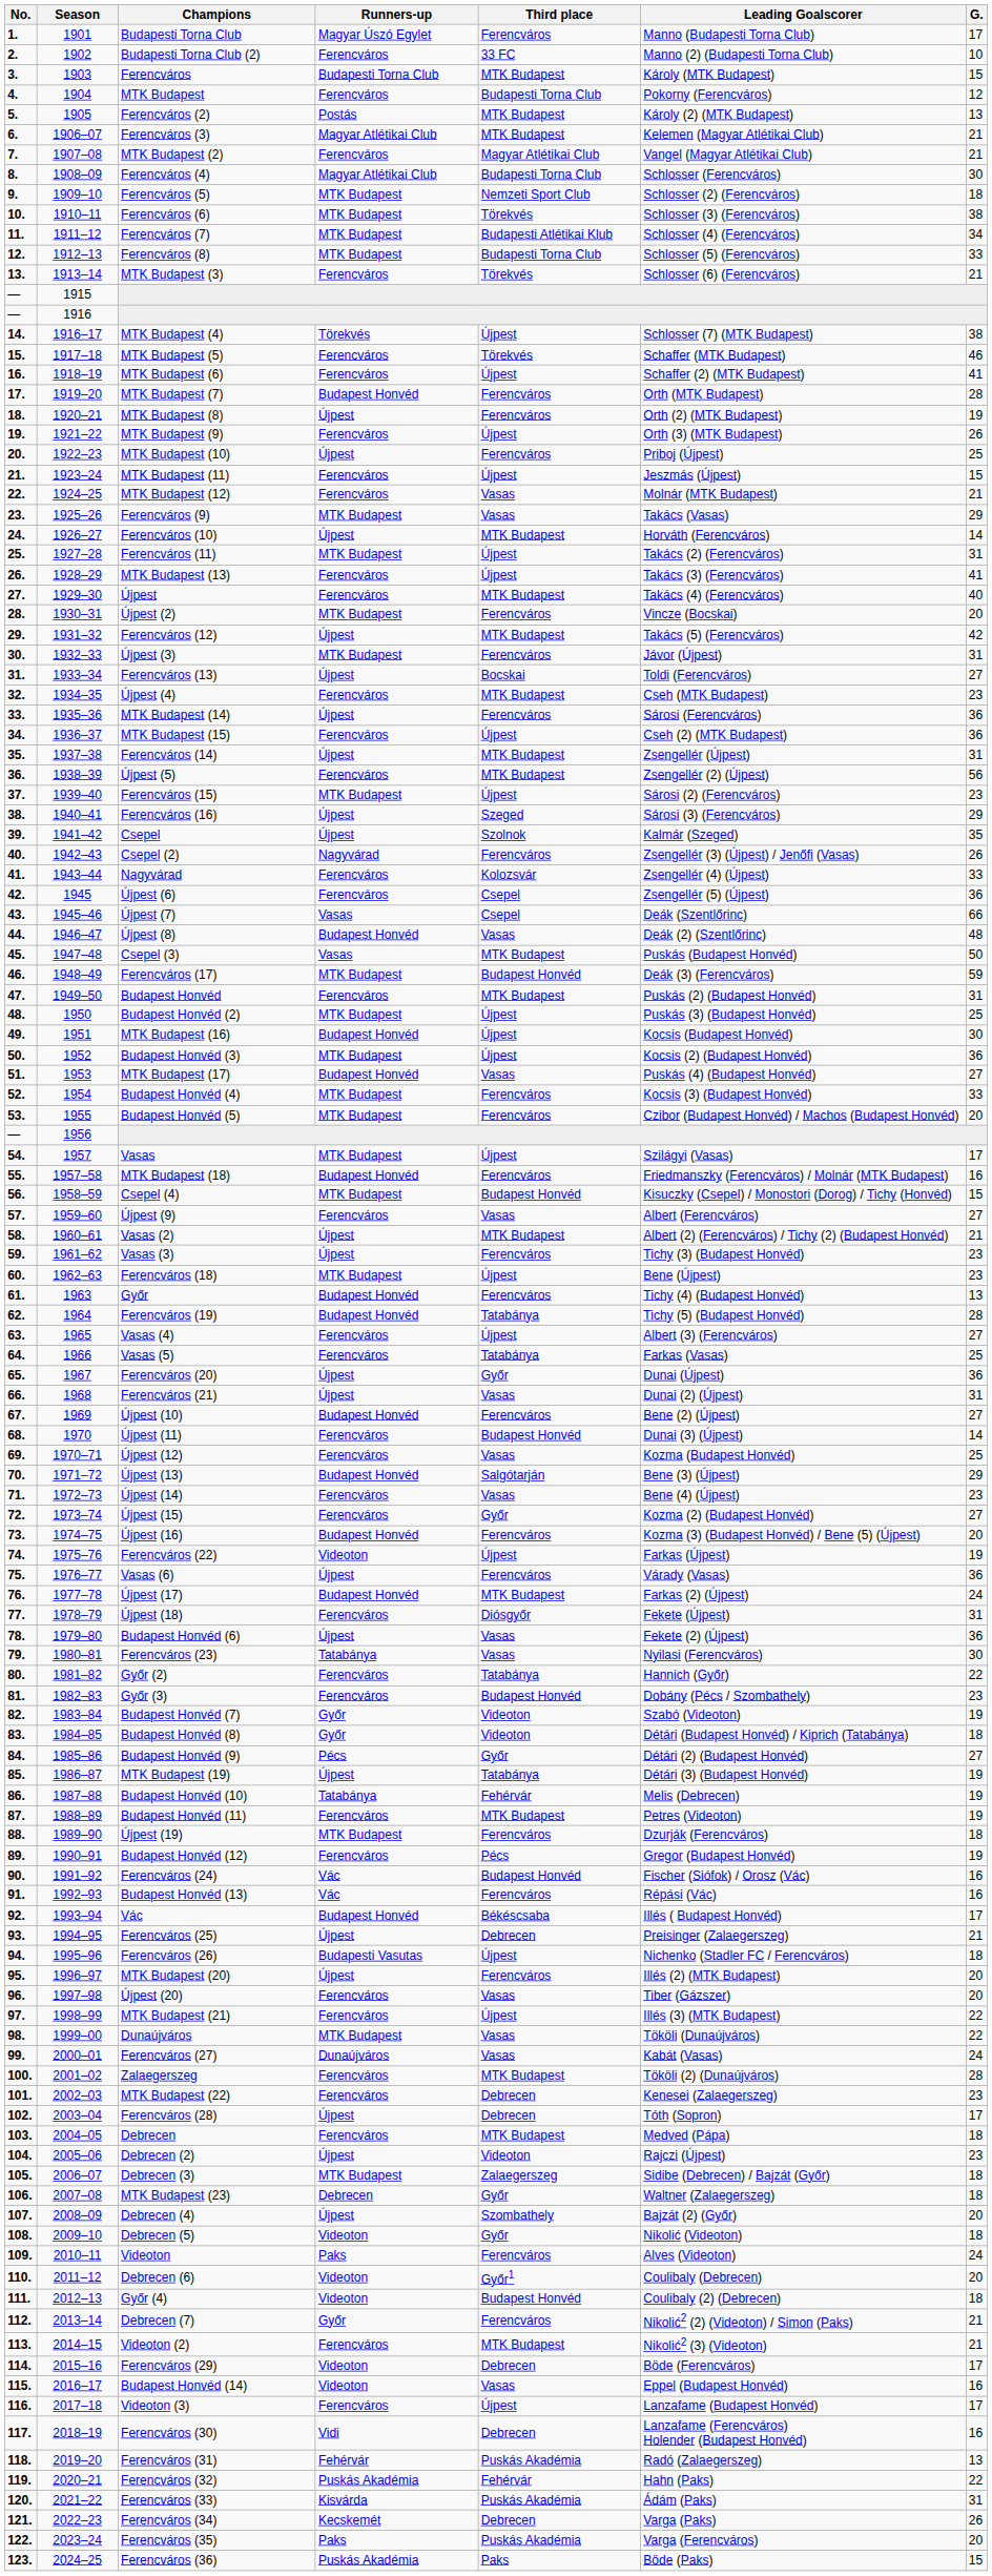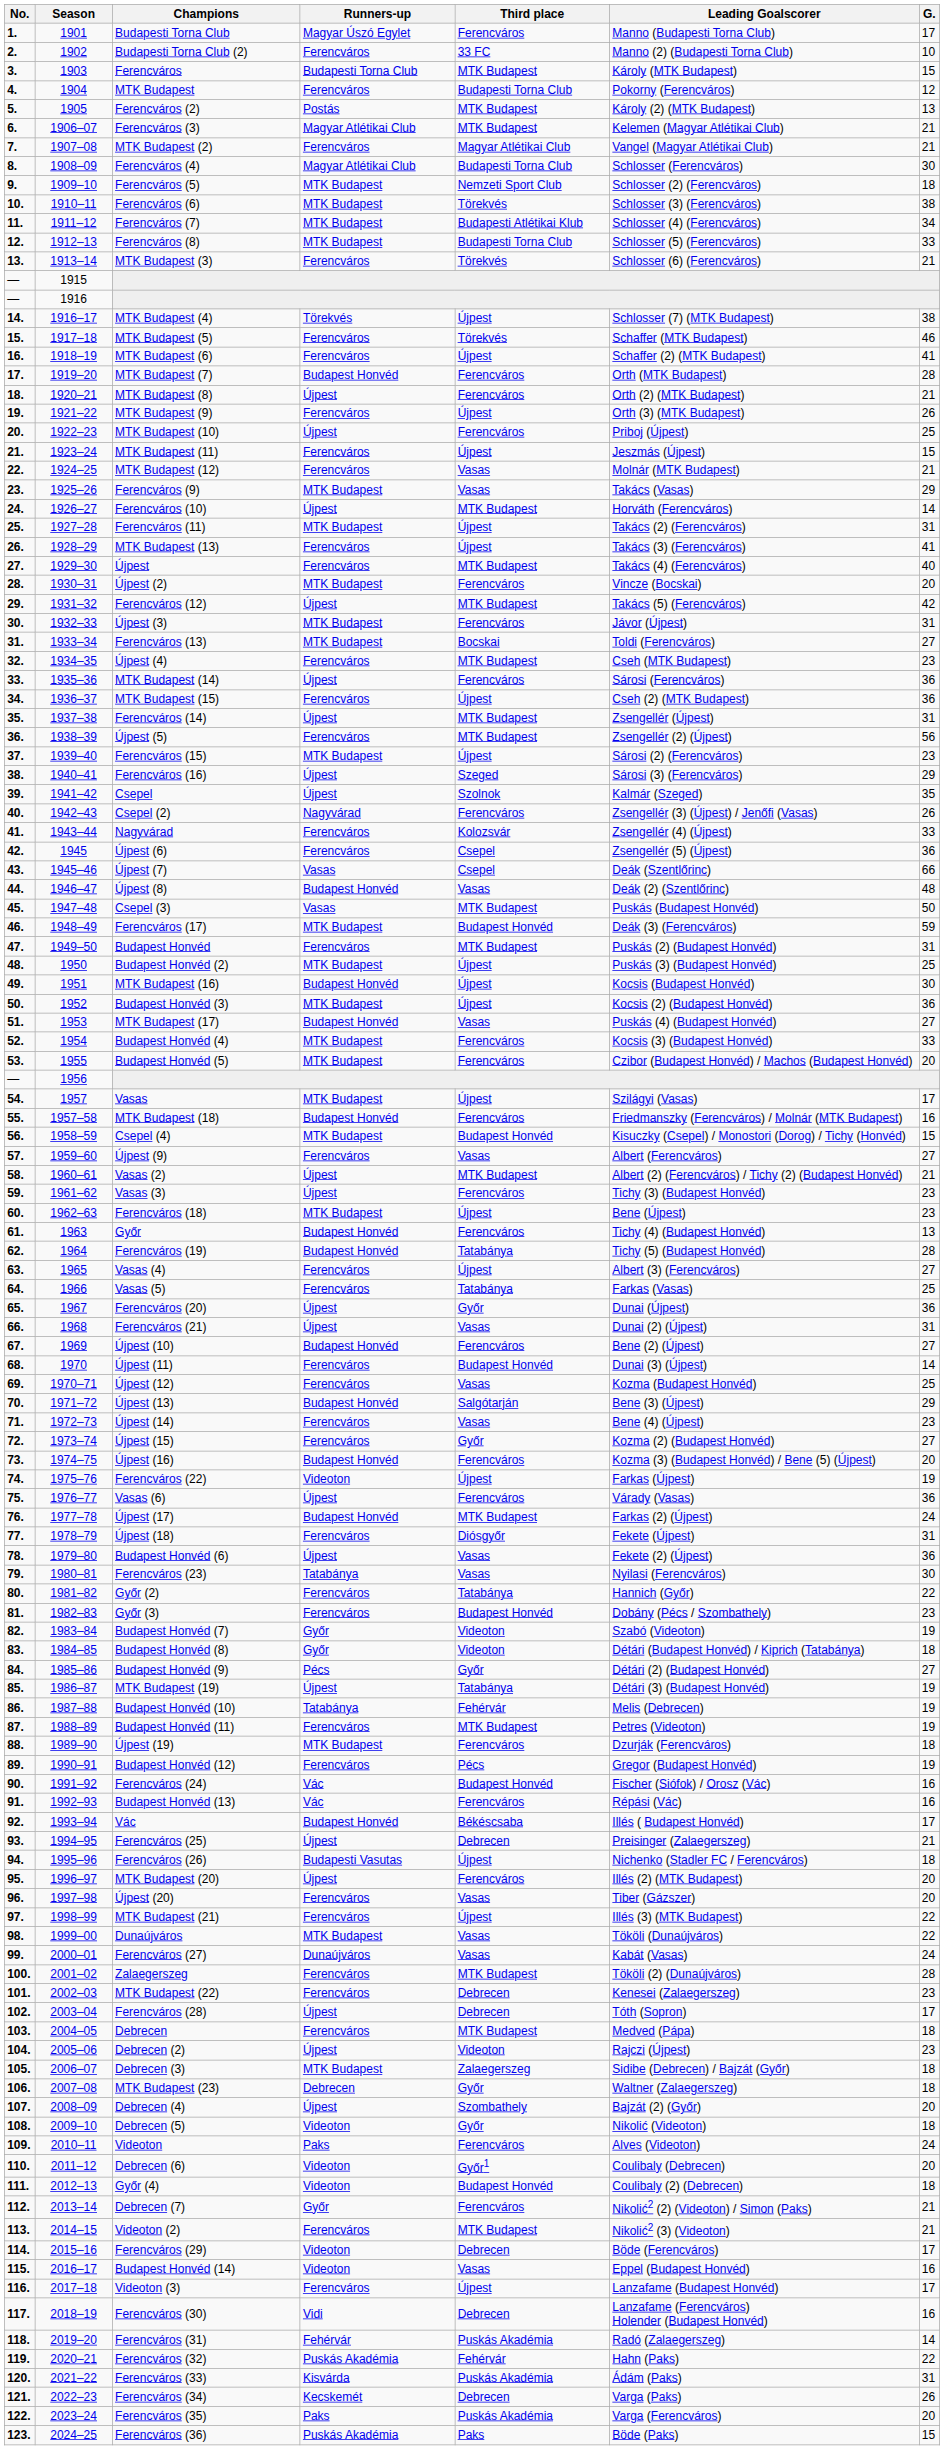MTK Budapest (8) | G.: 19 -> 21
Ferencváros (13) | Runners-up: Újpest -> MTK Budapest
Ferencváros (31) | G.: 13 -> 14
